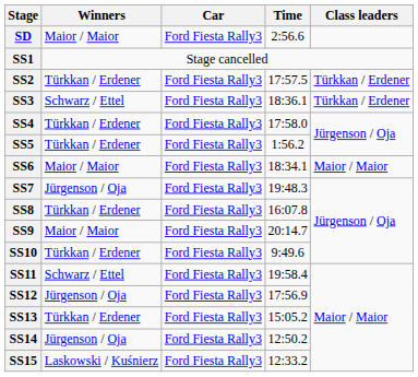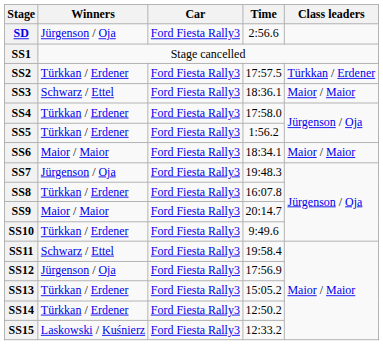SD | Winners: Maior / Maior -> Jürgenson / Oja
SS3 | Class leaders: Türkkan / Erdener -> Maior / Maior
SS14 | Winners: Jürgenson / Oja -> Türkkan / Erdener
